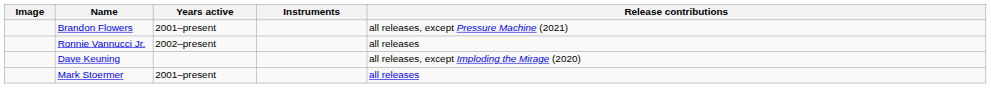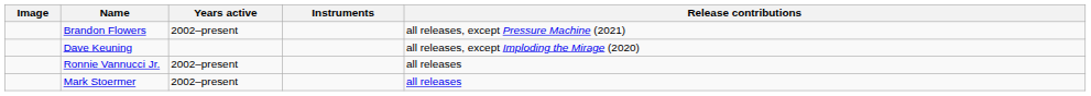Brandon Flowers | Years active: 2001–present -> 2002–present
rows swapped: Dave Keuning <-> Ronnie Vannucci Jr.
Mark Stoermer | Years active: 2001–present -> 2002–present
